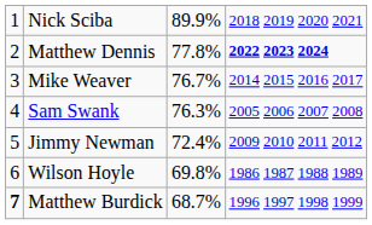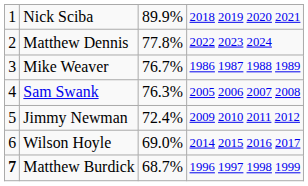Matthew Dennis | column 4: bold -> normal
Mike Weaver | column 4: 2014 2015 2016 2017 -> 1986 1987 1988 1989
Wilson Hoyle | column 3: 69.8% -> 69.0%
Wilson Hoyle | column 4: 1986 1987 1988 1989 -> 2014 2015 2016 2017
